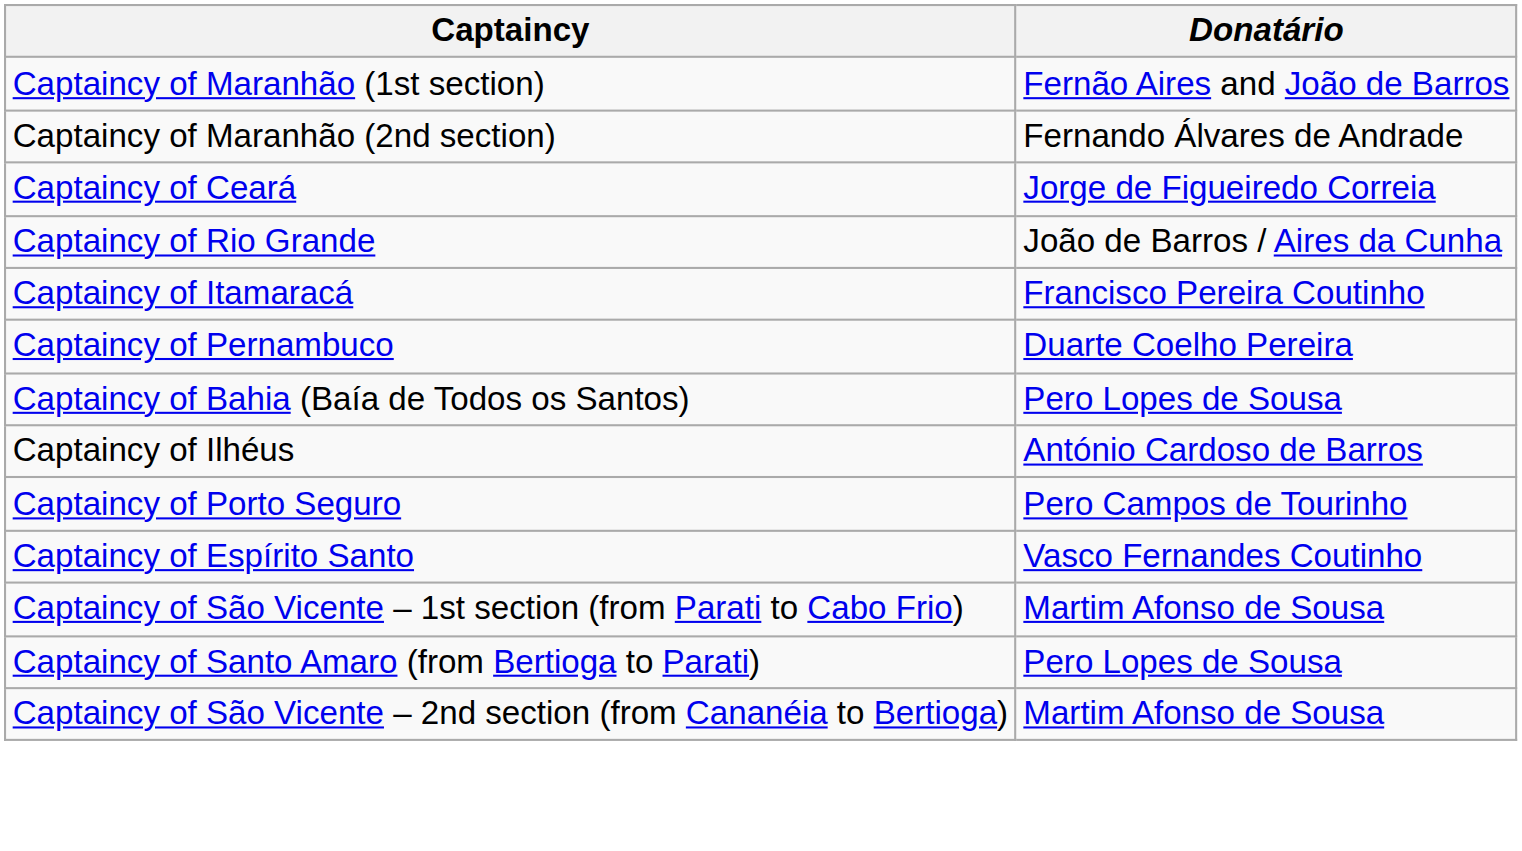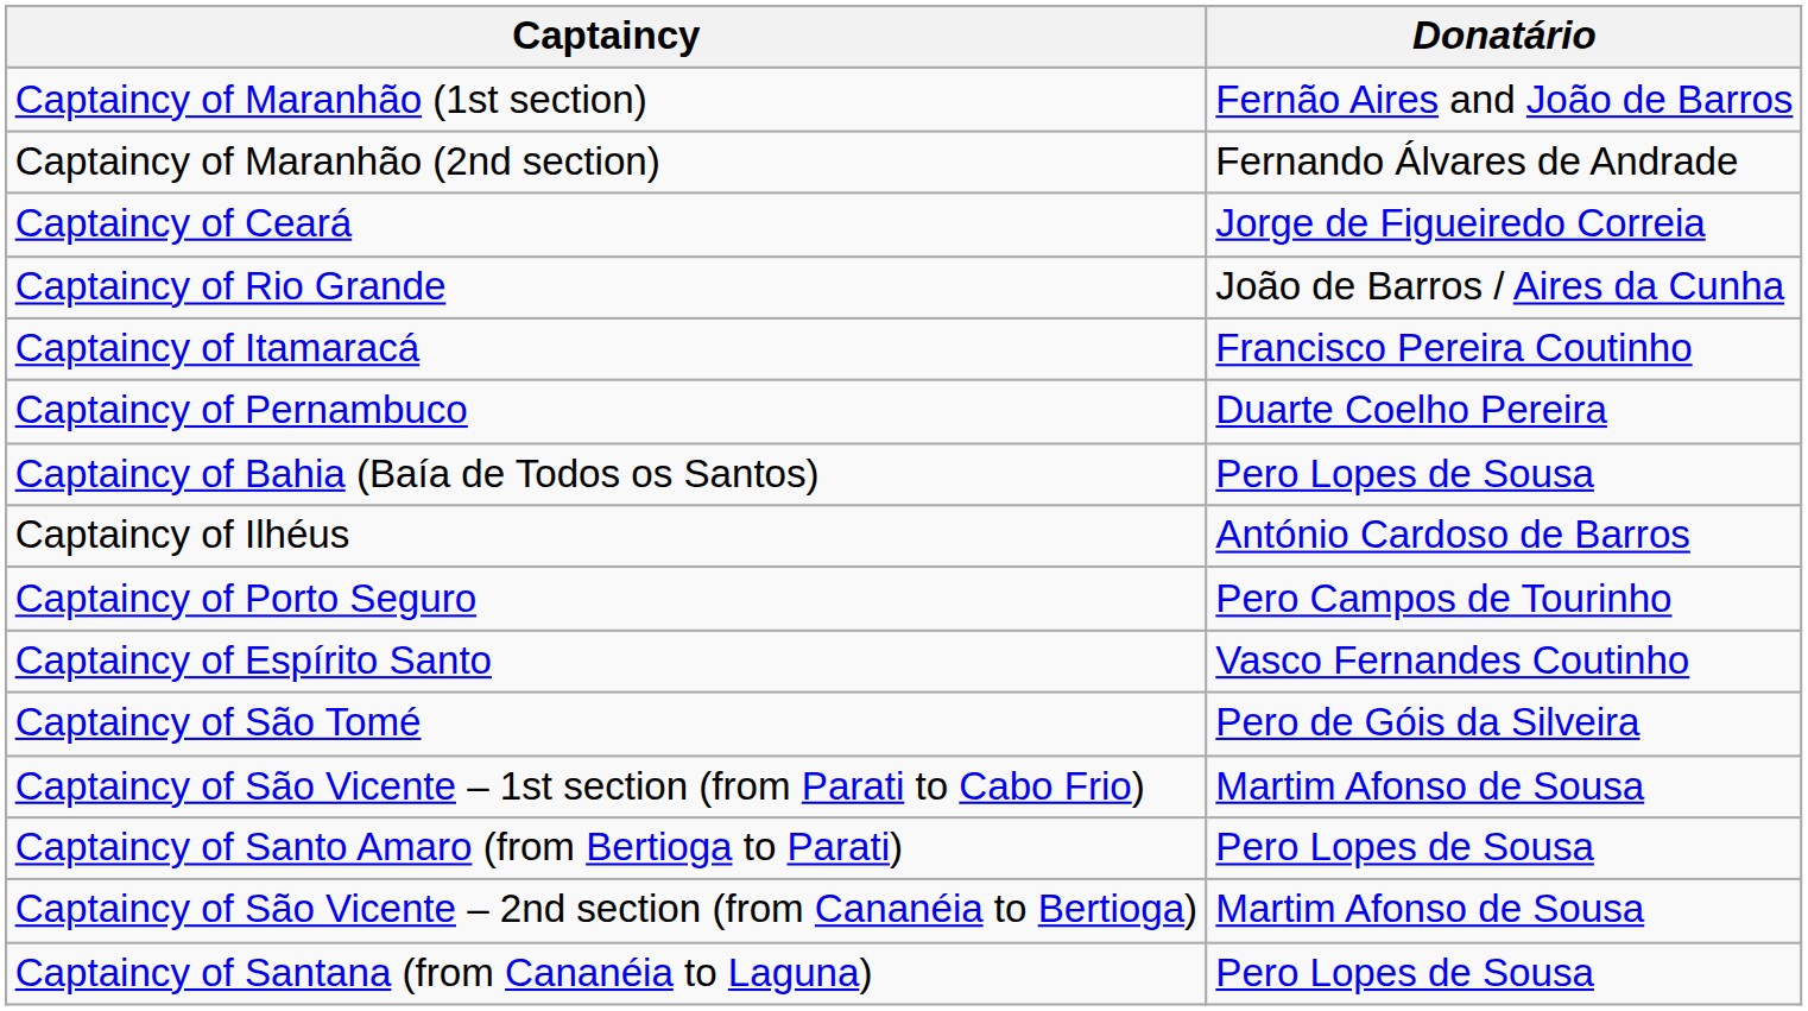+ row: Captaincy of São Tomé | Pero de Góis da Silveira
+ row: Captaincy of Santana (from Cananéia to Laguna) | Pero Lopes de Sousa
